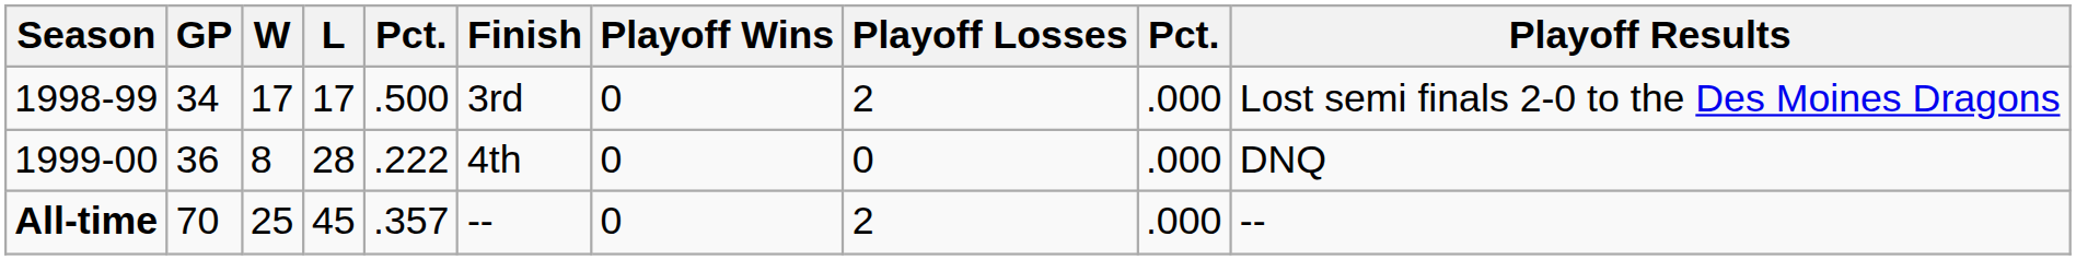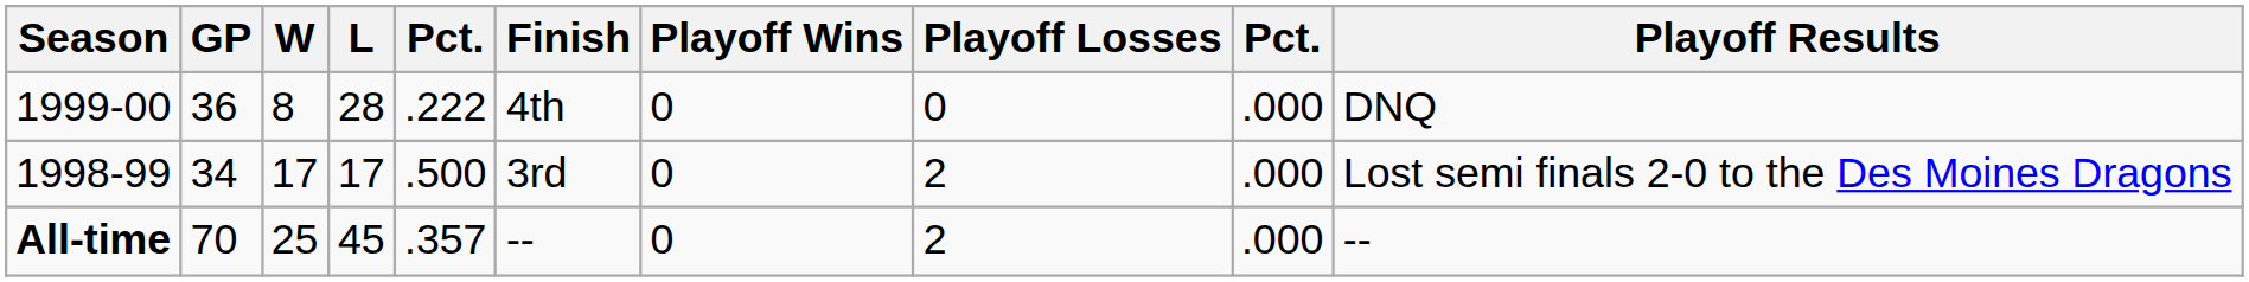rows swapped: 1998-99 <-> 1999-00
